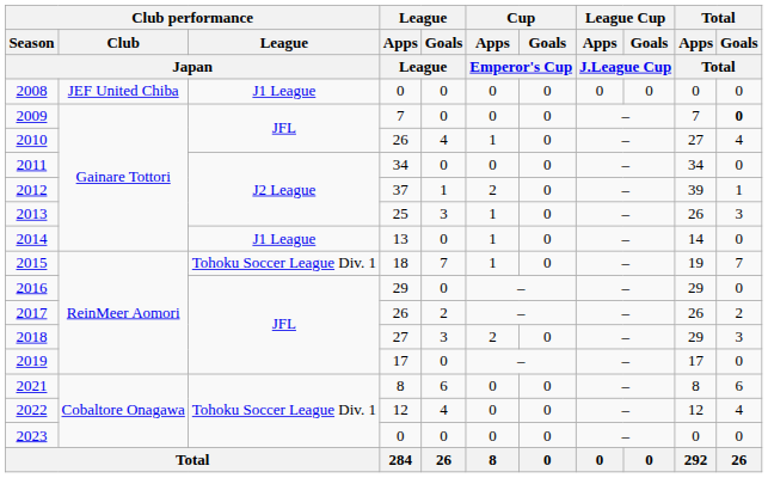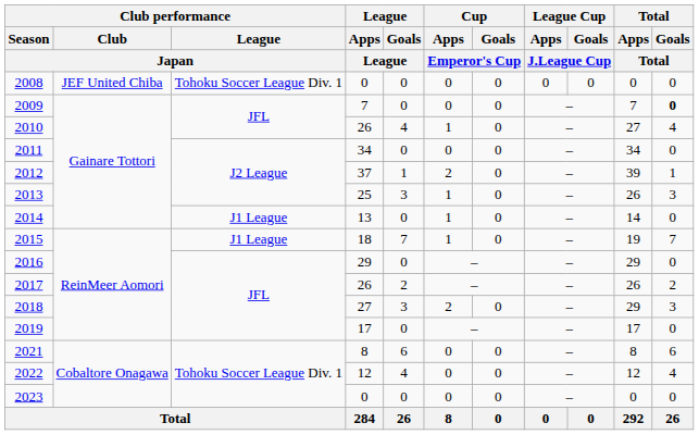2008 | Club performance / League / Japan: J1 League -> Tohoku Soccer League Div. 1
2015 | Club performance / League / Japan: Tohoku Soccer League Div. 1 -> J1 League
